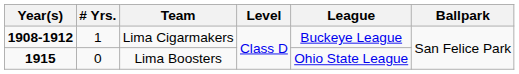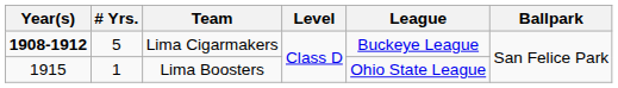Lima Cigarmakers | # Yrs.: 1 -> 5
Lima Boosters | Year(s): bold -> normal
Lima Boosters | # Yrs.: 0 -> 1
